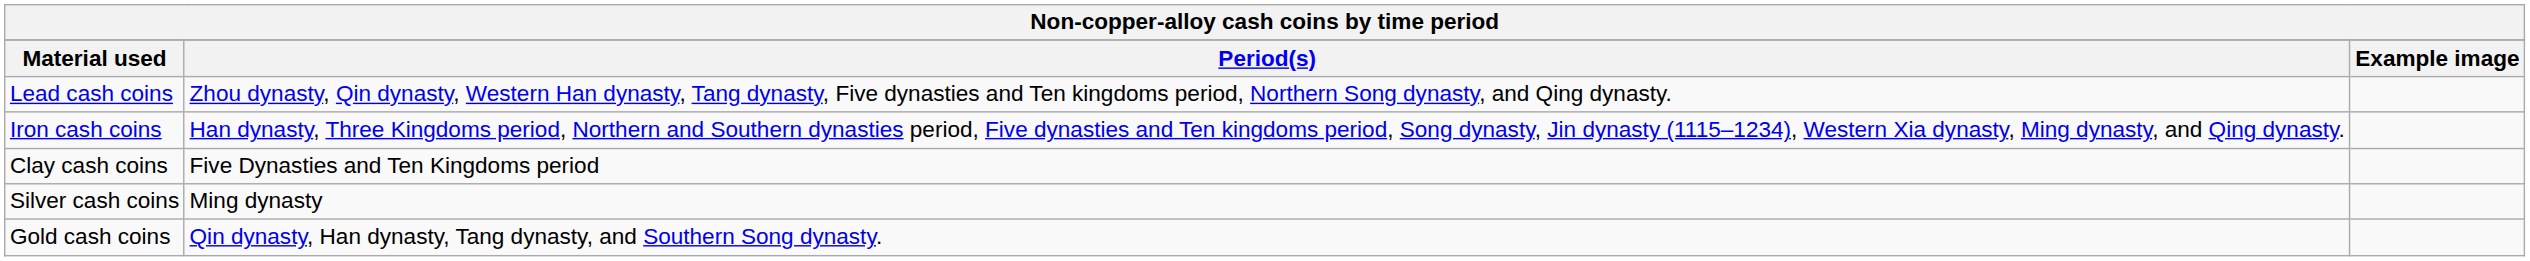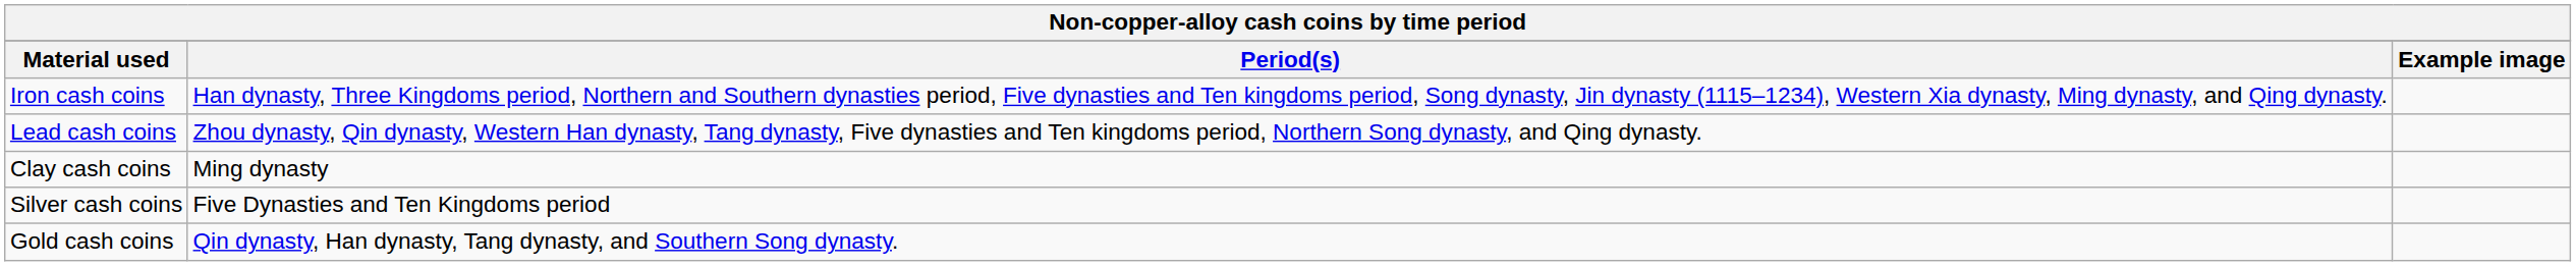rows swapped: Iron cash coins <-> Lead cash coins
Clay cash coins | Period(s): Five Dynasties and Ten Kingdoms period -> Ming dynasty
Silver cash coins | Period(s): Ming dynasty -> Five Dynasties and Ten Kingdoms period
